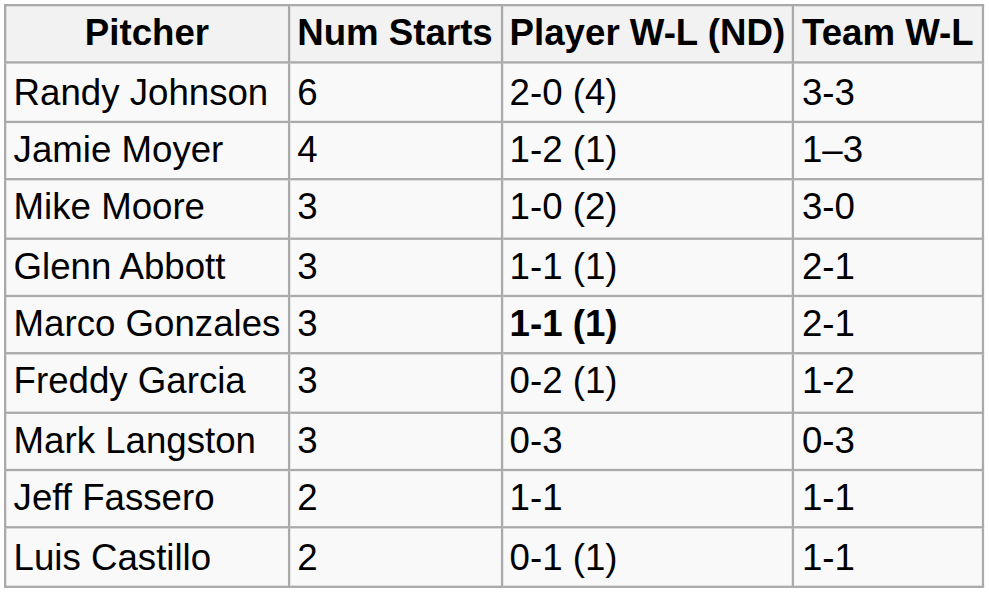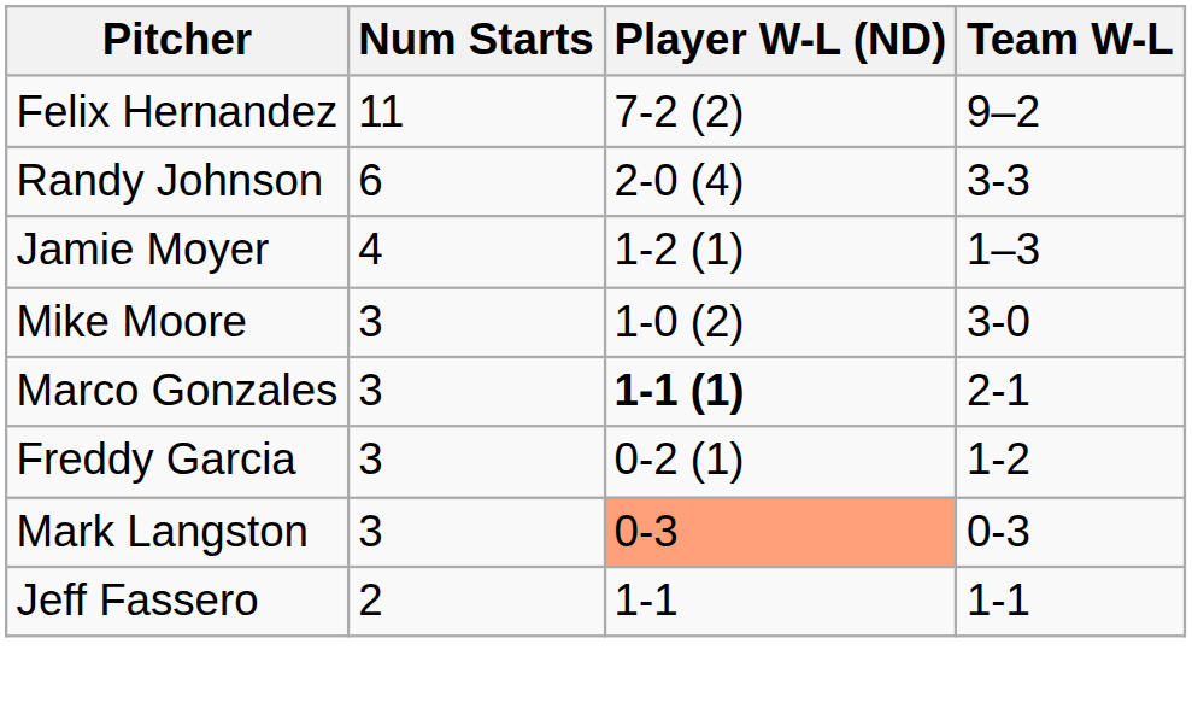+ row: Felix Hernandez | 11 | 7-2 (2) | 9–2
- row: Glenn Abbott | 3 | 1-1 (1) | 2-1
Mark Langston | Player W-L (ND): no background -> lightsalmon background
- row: Luis Castillo | 2 | 0-1 (1) | 1-1
